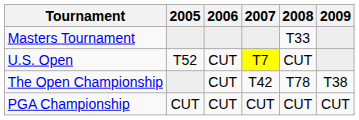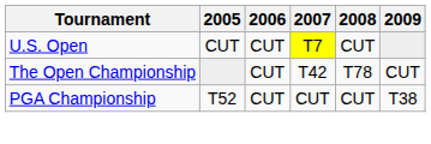- row: Masters Tournament | T33
U.S. Open | 2005: T52 -> CUT
The Open Championship | 2009: T38 -> CUT
PGA Championship | 2005: CUT -> T52
PGA Championship | 2009: CUT -> T38
